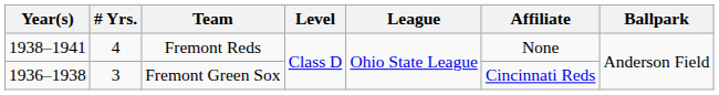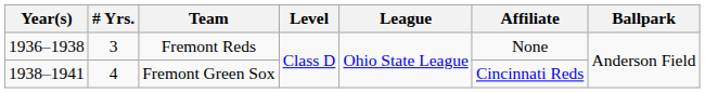Fremont Reds | Year(s): 1938–1941 -> 1936–1938
Fremont Reds | # Yrs.: 4 -> 3
Fremont Green Sox | Year(s): 1936–1938 -> 1938–1941
Fremont Green Sox | # Yrs.: 3 -> 4
